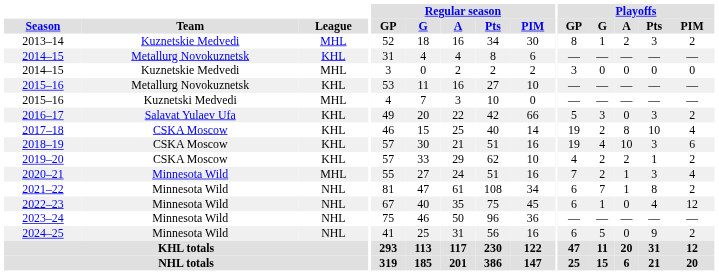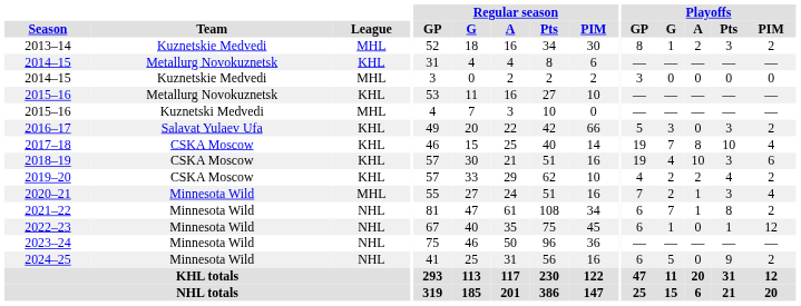2017–18 | Playoffs / G: 2 -> 7
2019–20 | Playoffs / Pts: 1 -> 4
2022–23 | Playoffs / Pts: 4 -> 1
